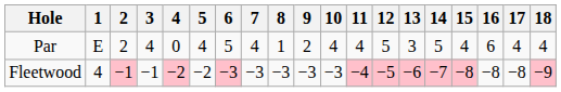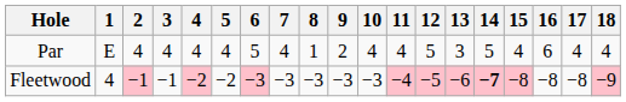Par | 2: 2 -> 4
Par | 4: 0 -> 4
Fleetwood | 14: normal -> bold
